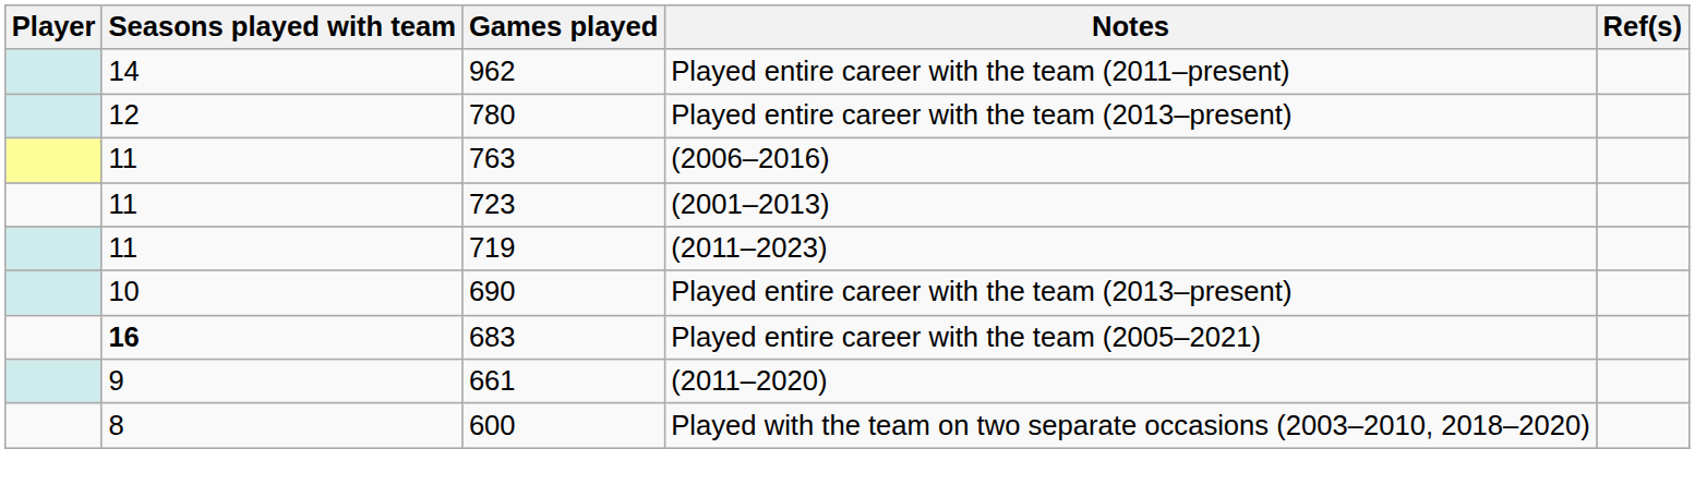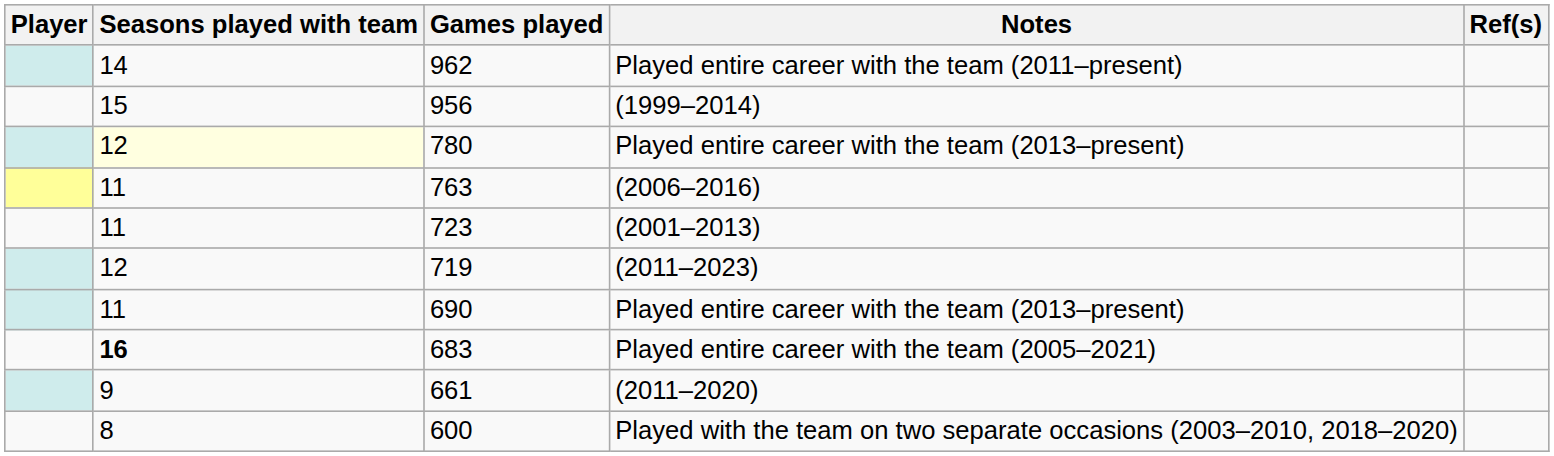+ row: 15 | 956 | (1999–2014)
780 / Played entire career with the team (2013–present) | Seasons played with team: no background -> lightyellow background
(2011–2023) | Seasons played with team: 11 -> 12
690 / Played entire career with the team (2013–present) | Seasons played with team: 10 -> 11
